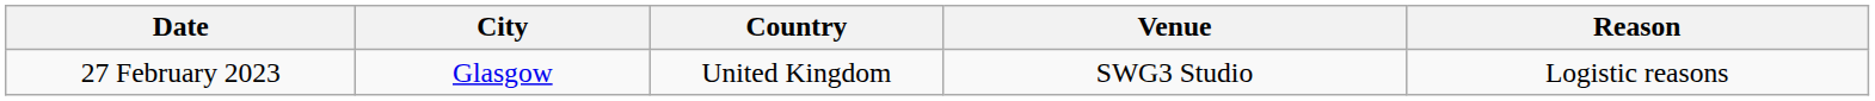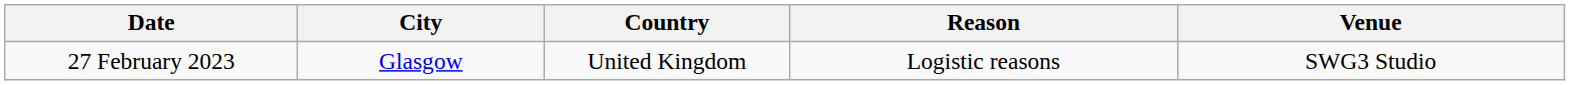columns swapped: Venue <-> Reason
